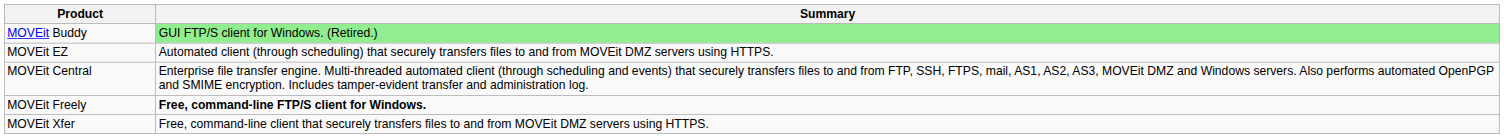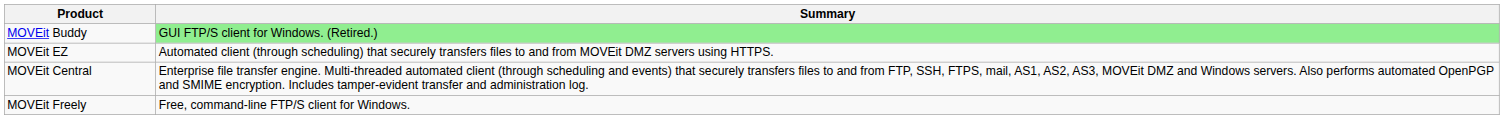MOVEit Freely | Summary: bold -> normal
- row: MOVEit Xfer | Free, command-line client that securely transfers files to and from MOVEit DMZ servers using HTTPS.
